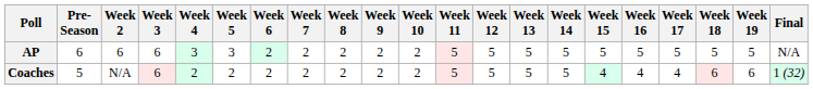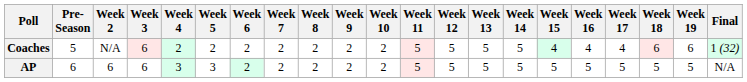rows swapped: AP <-> Coaches
